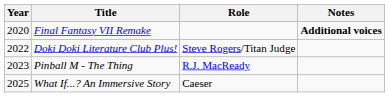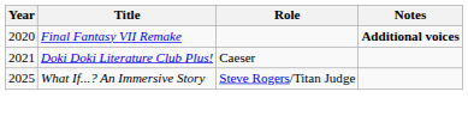Doki Doki Literature Club Plus! | Year: 2022 -> 2021
Doki Doki Literature Club Plus! | Role: Steve Rogers/Titan Judge -> Caeser
- row: 2023 | Pinball M - The Thing | R.J. MacReady
What If...? An Immersive Story | Role: Caeser -> Steve Rogers/Titan Judge
